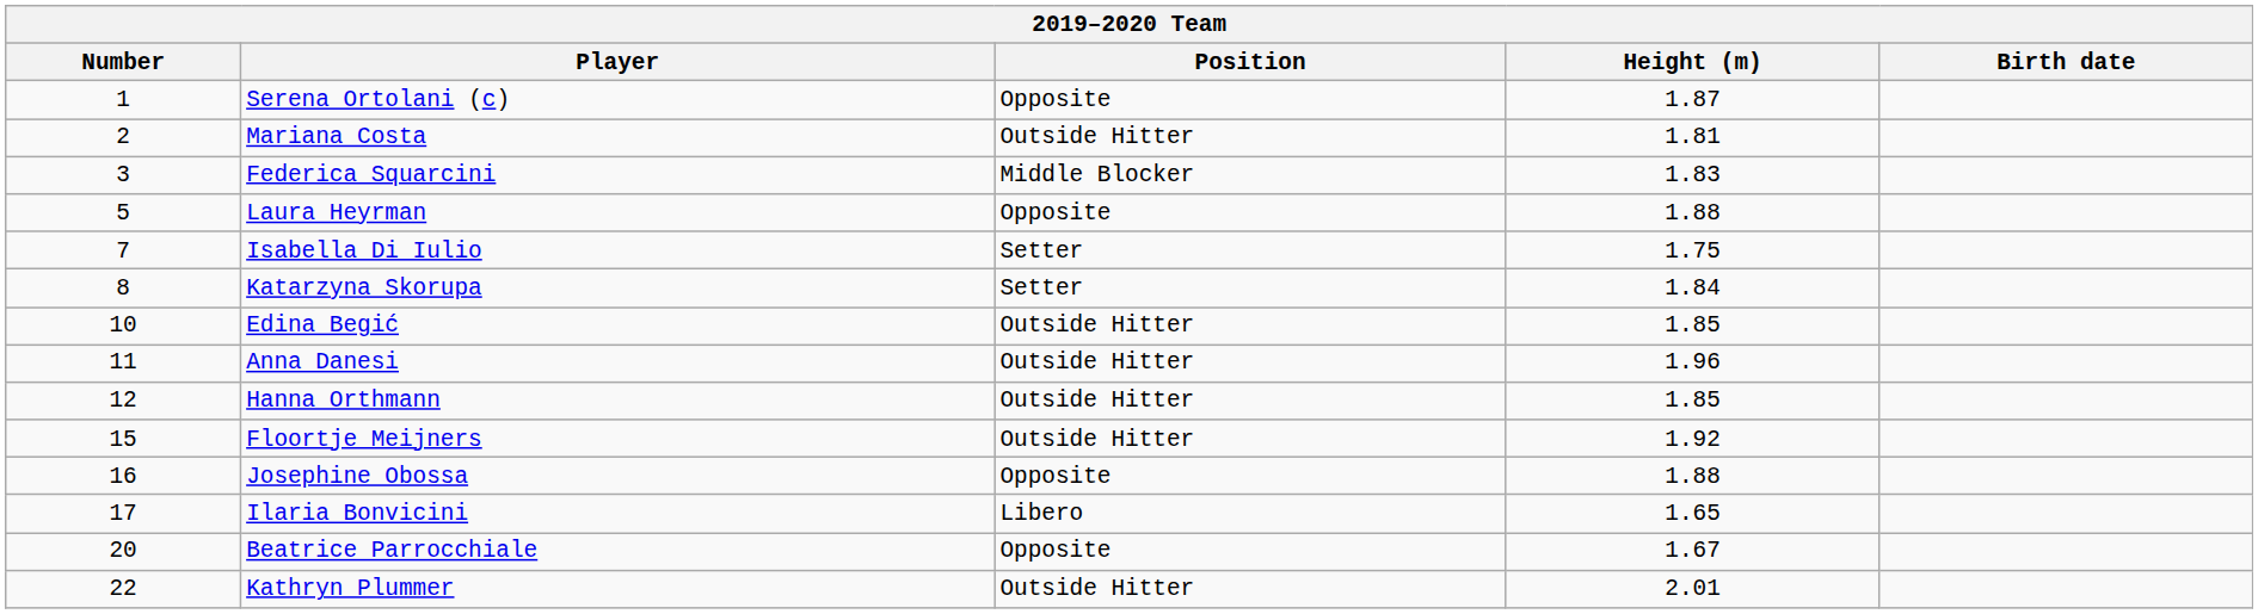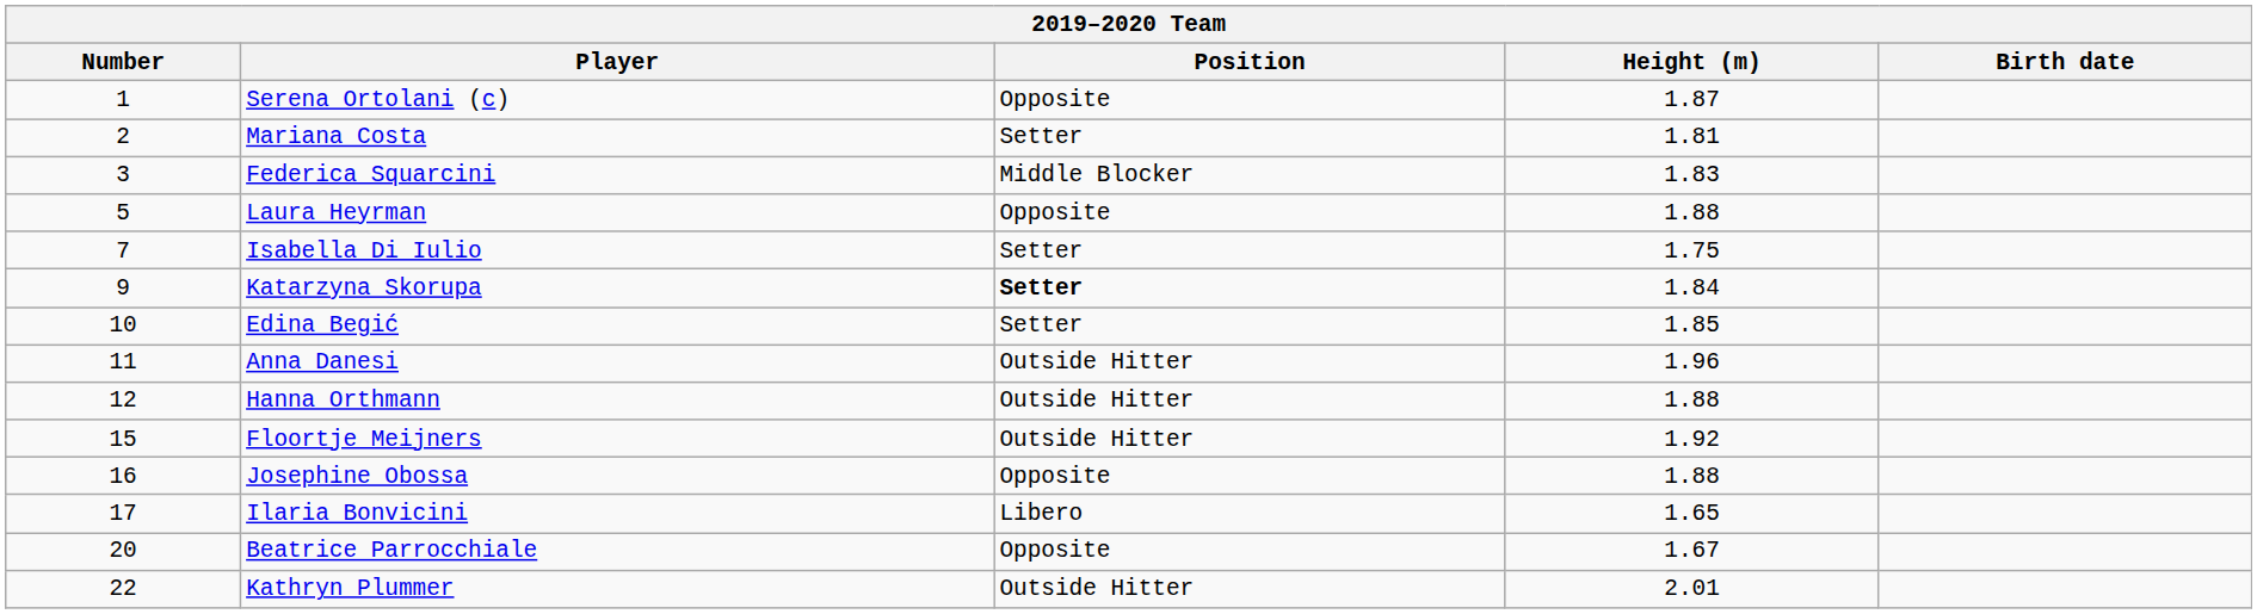Mariana Costa | Position: Outside Hitter -> Setter
Katarzyna Skorupa | Number: 8 -> 9
Katarzyna Skorupa | Position: normal -> bold
Edina Begić | Position: Outside Hitter -> Setter
Hanna Orthmann | Height (m): 1.85 -> 1.88
